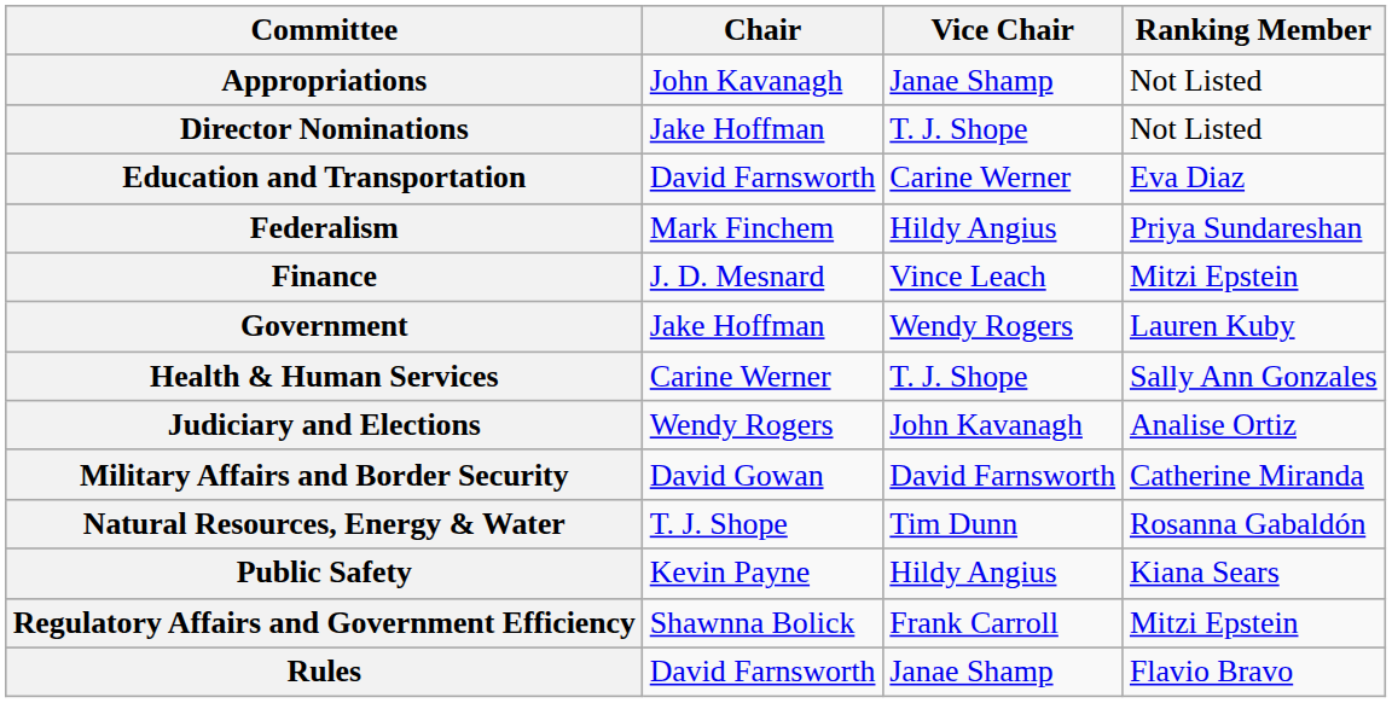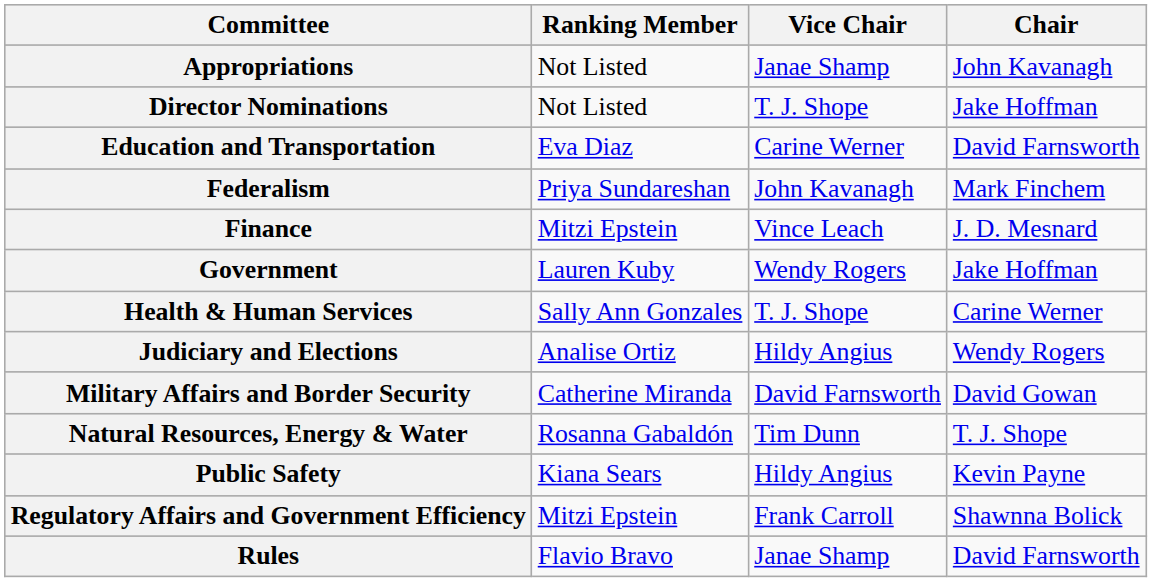columns swapped: Chair <-> Ranking Member
Federalism | Vice Chair: Hildy Angius -> John Kavanagh
Judiciary and Elections | Vice Chair: John Kavanagh -> Hildy Angius
